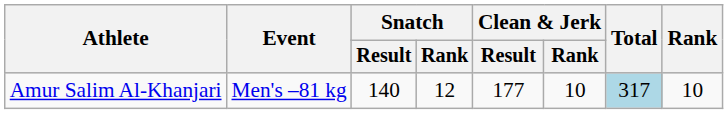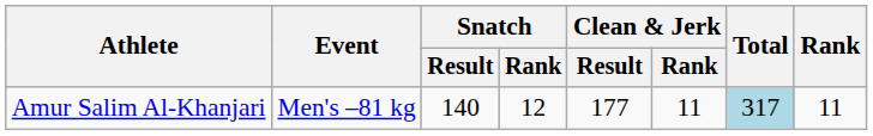Amur Salim Al-Khanjari | Clean & Jerk / Rank: 10 -> 11
Amur Salim Al-Khanjari | Rank: 10 -> 11
